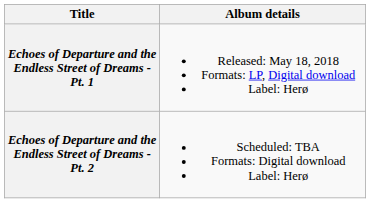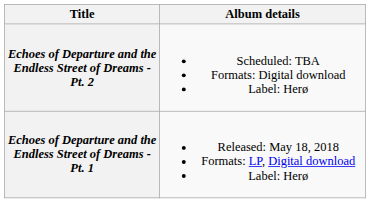rows swapped: Echoes of Departure and the Endless Street of Dreams - Pt. 1 <-> Echoes of Departure and the Endless Street of Dreams - Pt. 2
